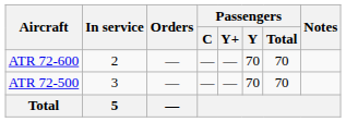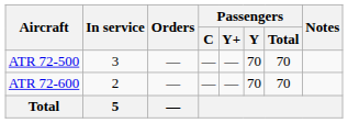rows swapped: ATR 72-500 <-> ATR 72-600
